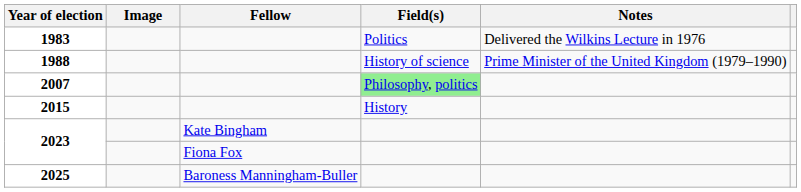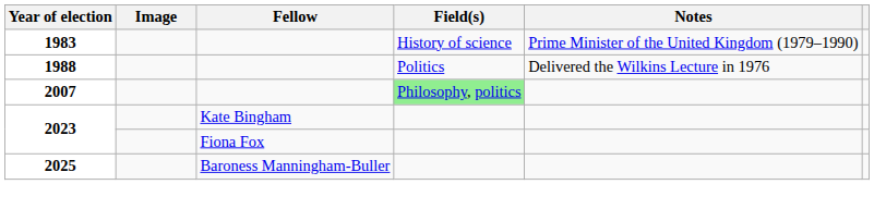1983 | Field(s): Politics -> History of science
1983 | Notes: Delivered the Wilkins Lecture in 1976 -> Prime Minister of the United Kingdom (1979–1990)
1988 | Field(s): History of science -> Politics
1988 | Notes: Prime Minister of the United Kingdom (1979–1990) -> Delivered the Wilkins Lecture in 1976
- row: 2015 | History
